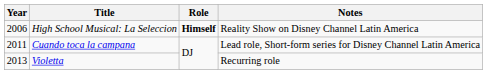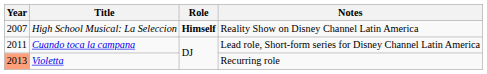High School Musical: La Seleccion | Year: 2006 -> 2007
Violetta | Year: no background -> lightsalmon background
